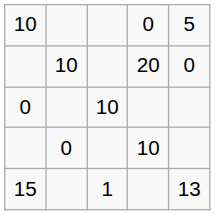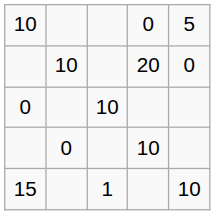15 | column 5: 13 -> 10
